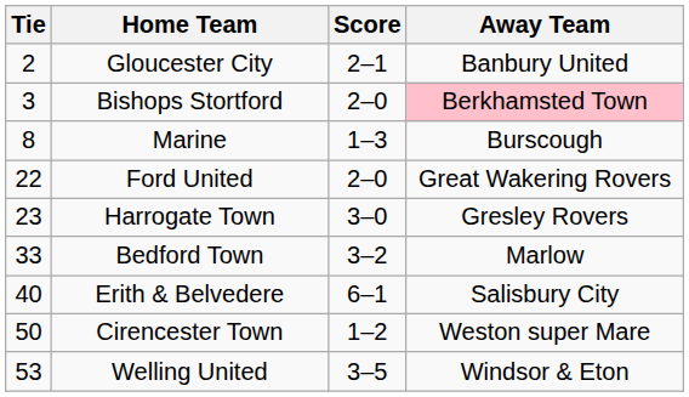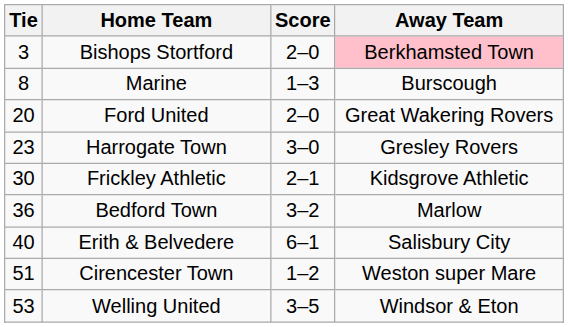- row: 2 | Gloucester City | 2–1 | Banbury United
Ford United | Tie: 22 -> 20
+ row: 30 | Frickley Athletic | 2–1 | Kidsgrove Athletic
Bedford Town | Tie: 33 -> 36
Cirencester Town | Tie: 50 -> 51
